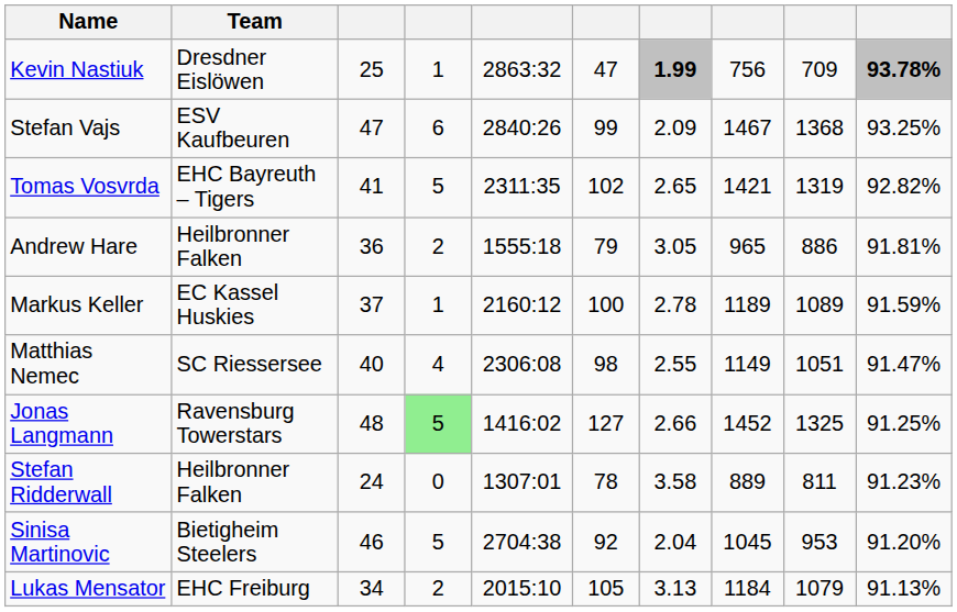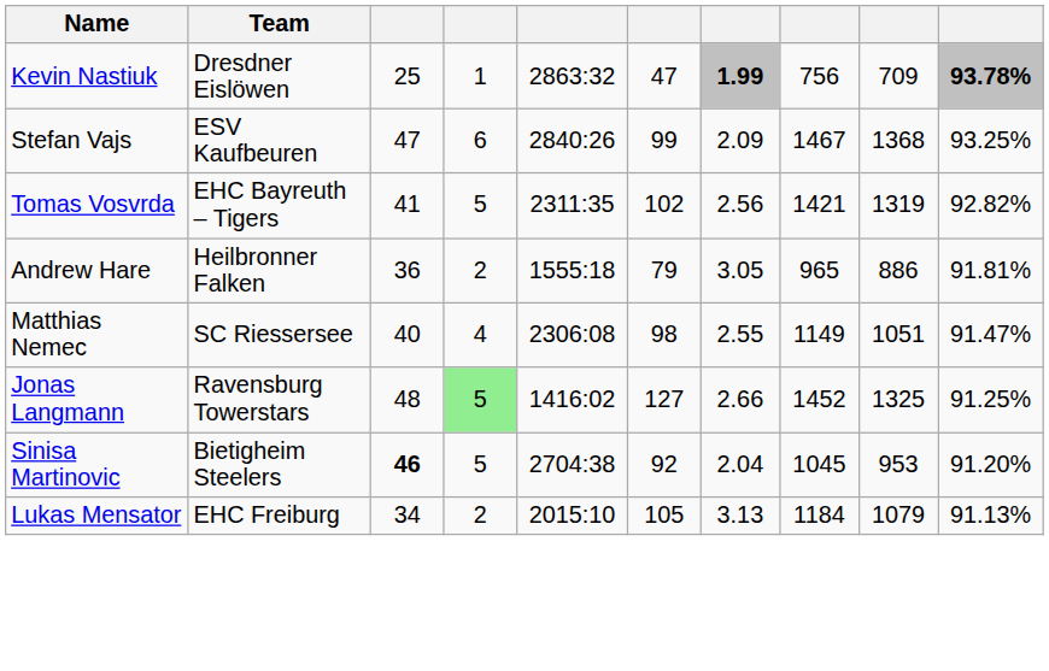Tomas Vosvrda | column 7: 2.65 -> 2.56
- row: Markus Keller | EC Kassel Huskies | 37 | 1 | 2160:12 | 100 | 2.78 | 1189 | 1089 | 91.59%
- row: Stefan Ridderwall | Heilbronner Falken | 24 | 0 | 1307:01 | 78 | 3.58 | 889 | 811 | 91.23%
Sinisa Martinovic | column 3: normal -> bold
